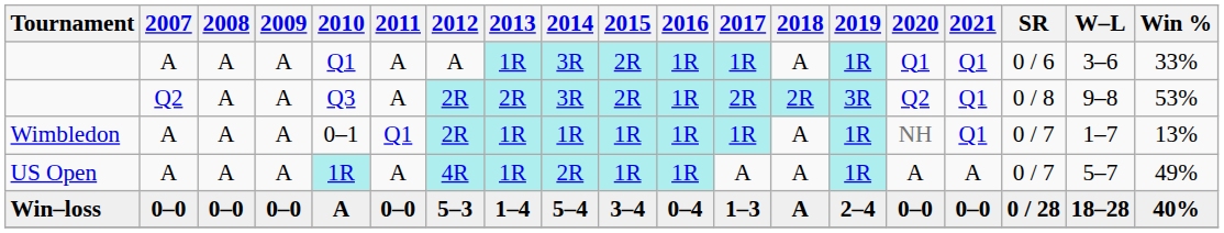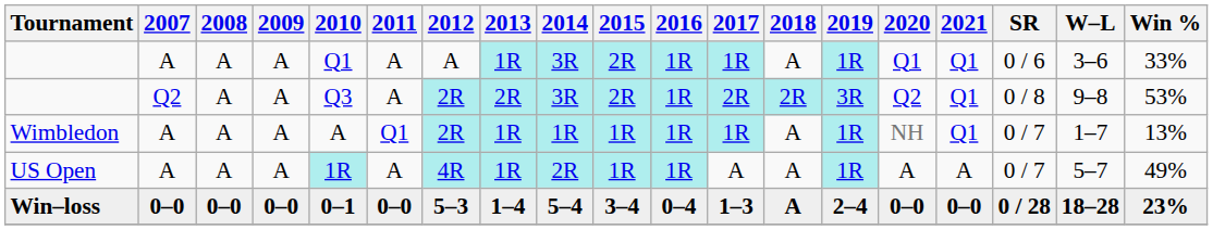Wimbledon | 2010: 0–1 -> A
Win–loss | 2010: A -> 0–1
Win–loss | Win %: 40% -> 23%
